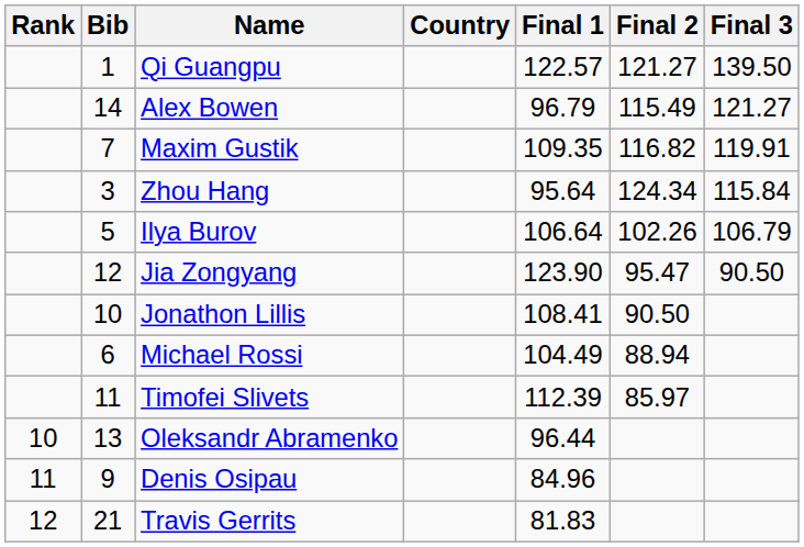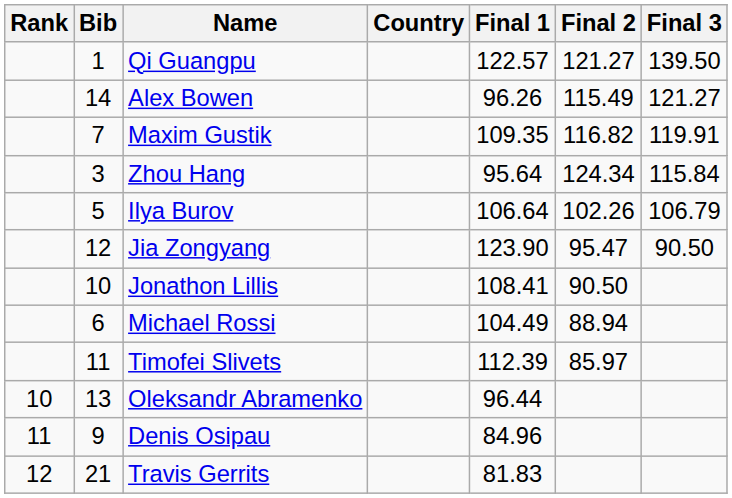Alex Bowen | Final 1: 96.79 -> 96.26
